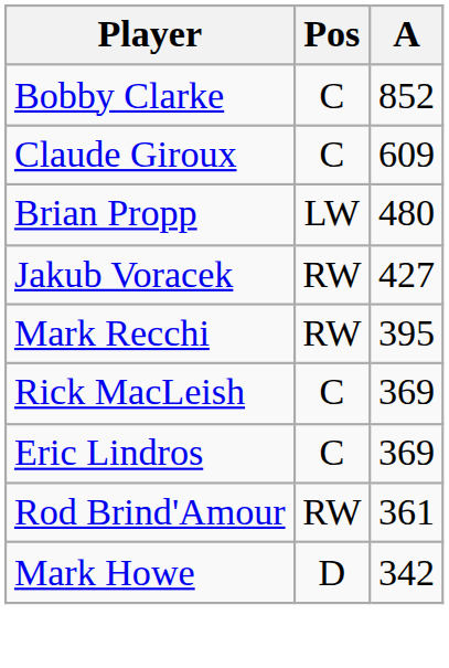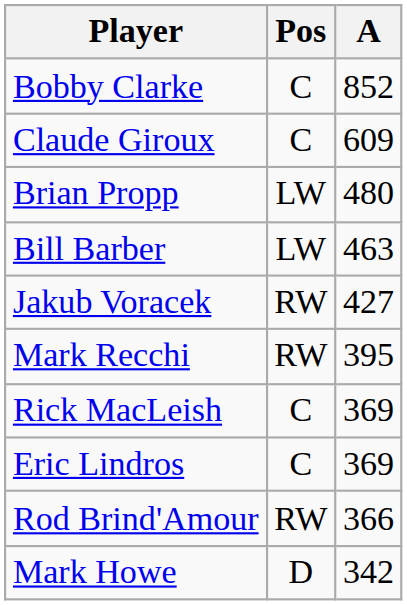+ row: Bill Barber | LW | 463
Rod Brind'Amour | A: 361 -> 366
